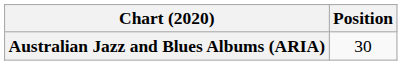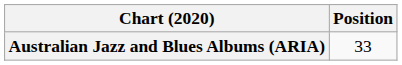Australian Jazz and Blues Albums (ARIA) | Position: 30 -> 33
